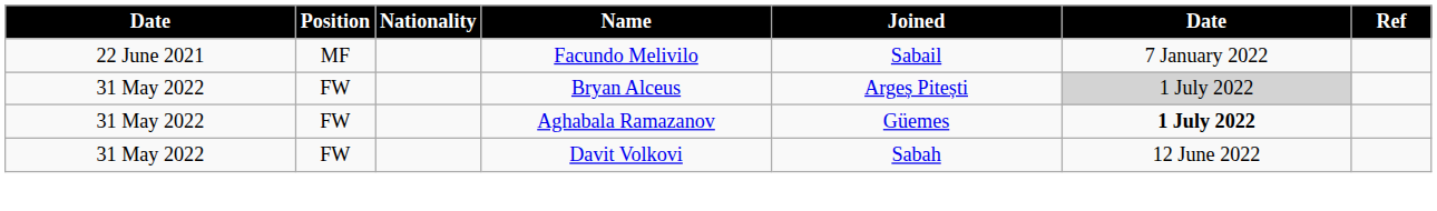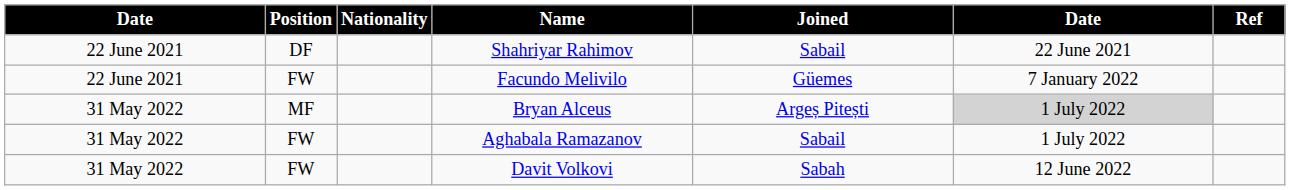+ row: 22 June 2021 | DF | Shahriyar Rahimov | Sabail | 22 June 2021
Facundo Melivilo | Position: MF -> FW
Facundo Melivilo | Joined: Sabail -> Güemes
Bryan Alceus | Position: FW -> MF
Aghabala Ramazanov | Joined: Güemes -> Sabail
Aghabala Ramazanov | column 6: bold -> normal
